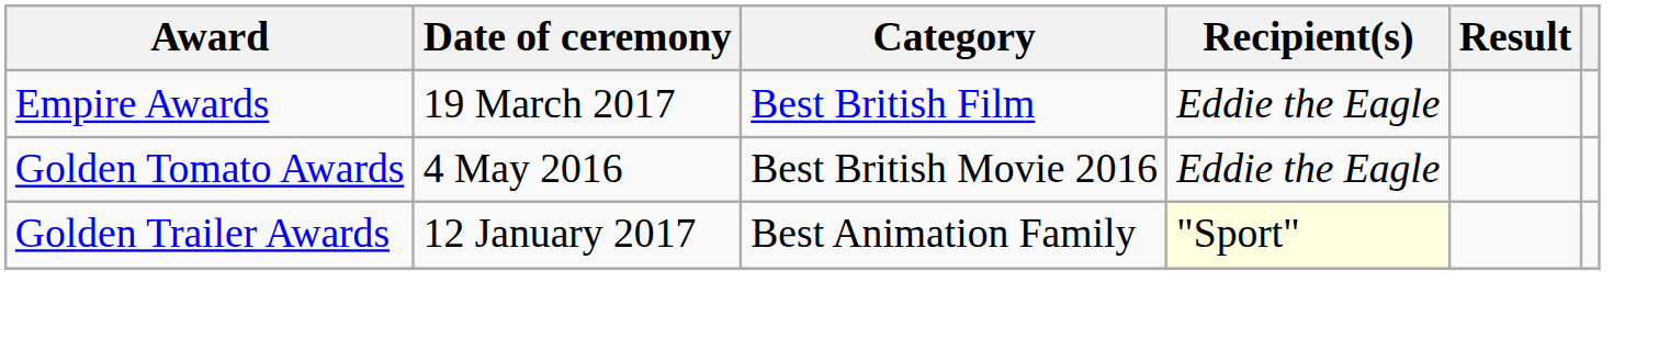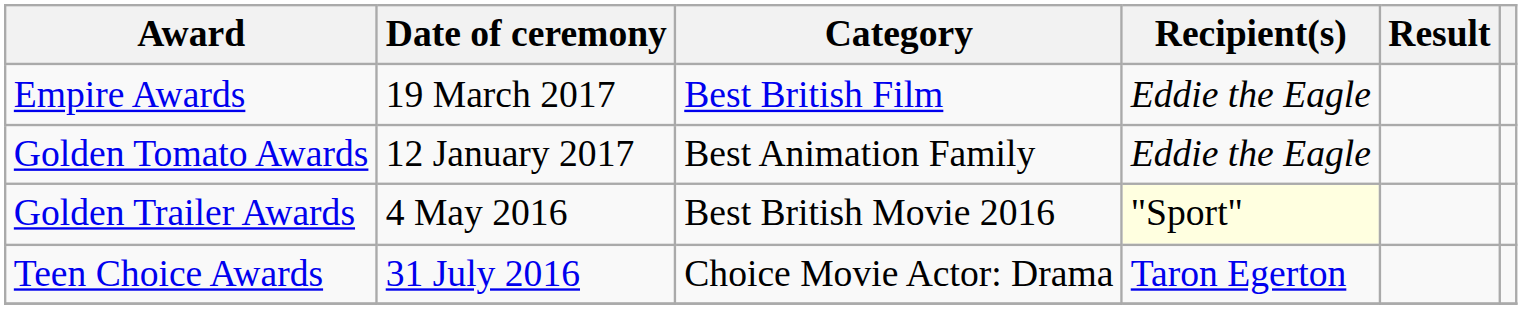Golden Tomato Awards | Date of ceremony: 4 May 2016 -> 12 January 2017
Golden Tomato Awards | Category: Best British Movie 2016 -> Best Animation Family
Golden Trailer Awards | Date of ceremony: 12 January 2017 -> 4 May 2016
Golden Trailer Awards | Category: Best Animation Family -> Best British Movie 2016
+ row: Teen Choice Awards | 31 July 2016 | Choice Movie Actor: Drama | Taron Egerton
